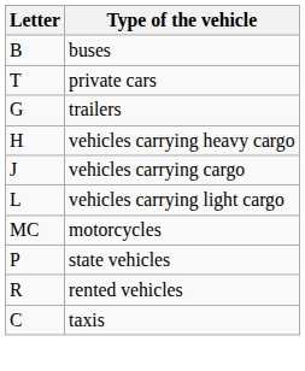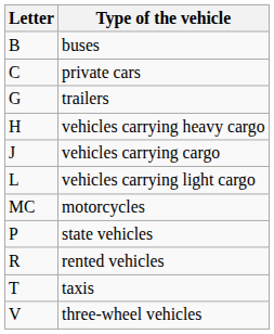private cars | Letter: T -> С
taxis | Letter: С -> T
+ row: V | three-wheel vehicles
